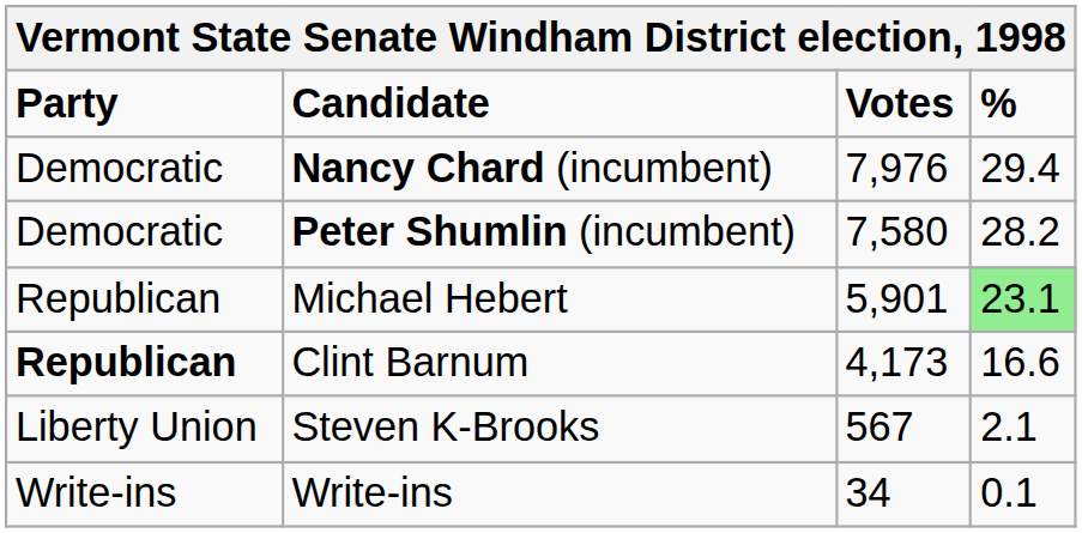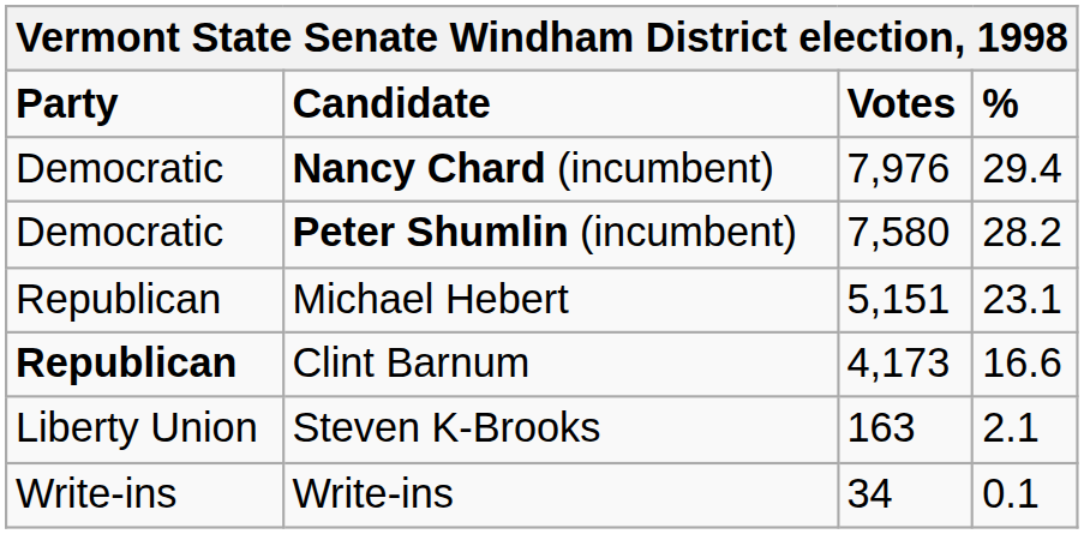Michael Hebert | Votes: 5,901 -> 5,151
Michael Hebert | %: lightgreen background -> no background
Steven K-Brooks | Votes: 567 -> 163
